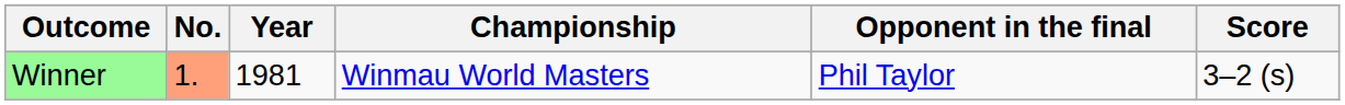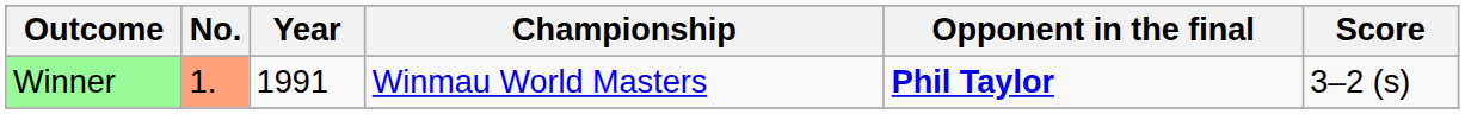Winner | Year: 1981 -> 1991
Winner | Opponent in the final: normal -> bold
